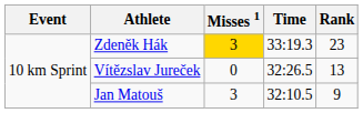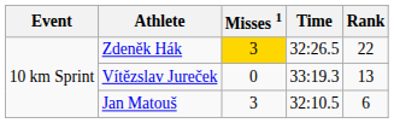Zdeněk Hák | Time: 33:19.3 -> 32:26.5
Zdeněk Hák | Rank: 23 -> 22
Vítězslav Jureček | Time: 32:26.5 -> 33:19.3
Jan Matouš | Rank: 9 -> 6
